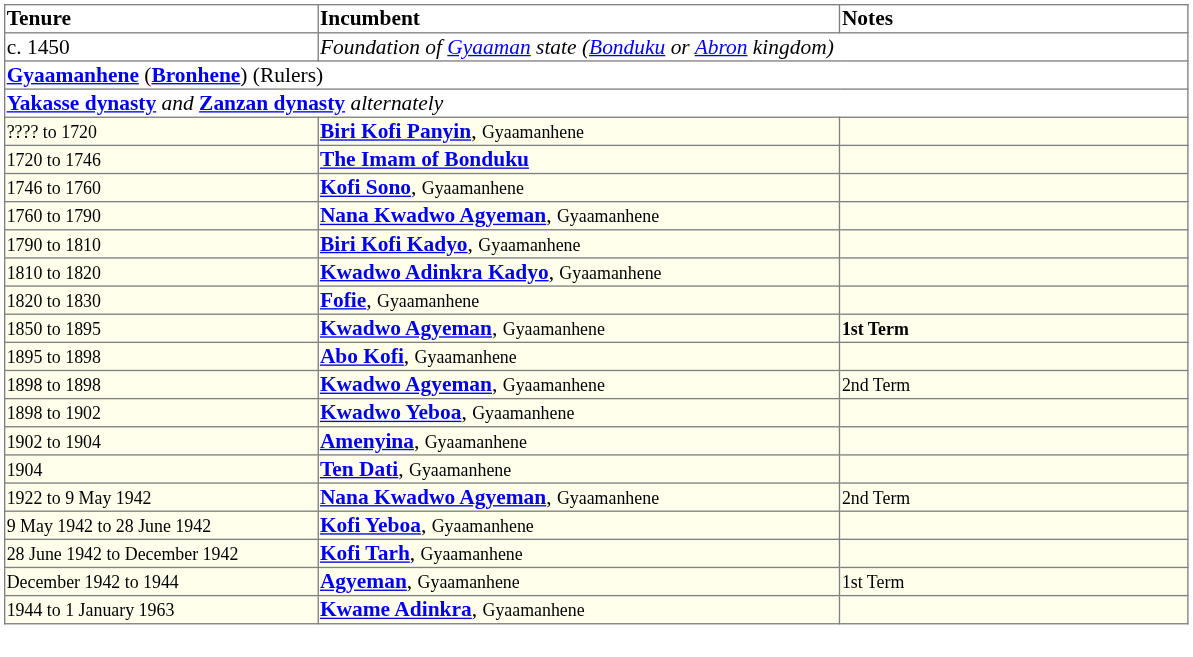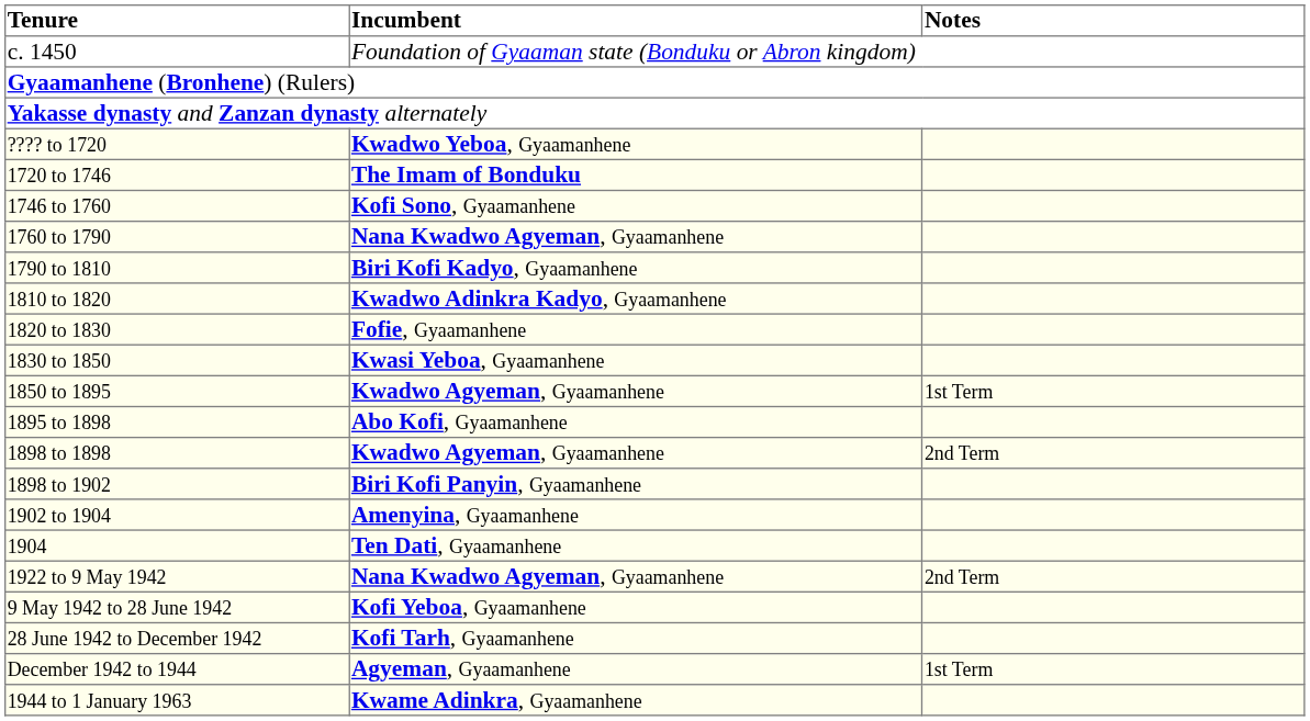???? to 1720 | Incumbent: Biri Kofi Panyin, Gyaamanhene -> Kwadwo Yeboa, Gyaamanhene
+ row: 1830 to 1850 | Kwasi Yeboa, Gyaamanhene
1850 to 1895 | Notes: bold -> normal
1898 to 1902 | Incumbent: Kwadwo Yeboa, Gyaamanhene -> Biri Kofi Panyin, Gyaamanhene
